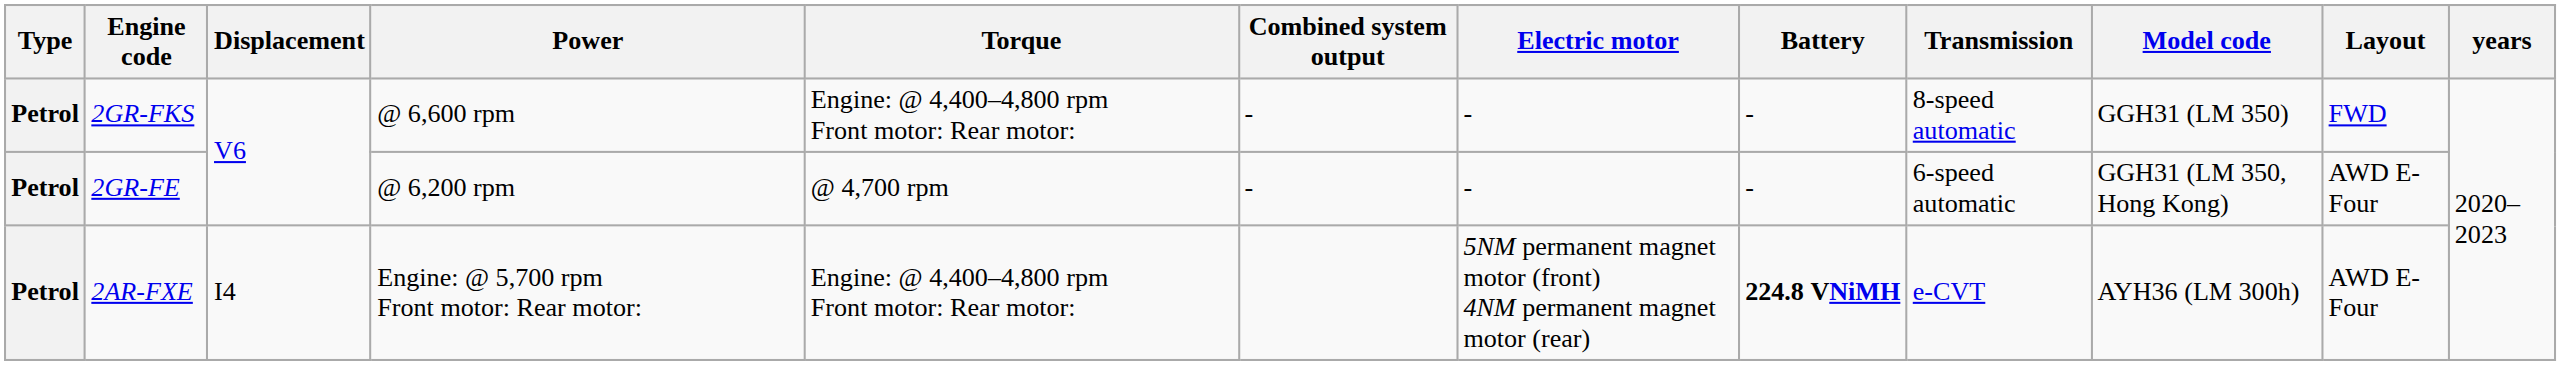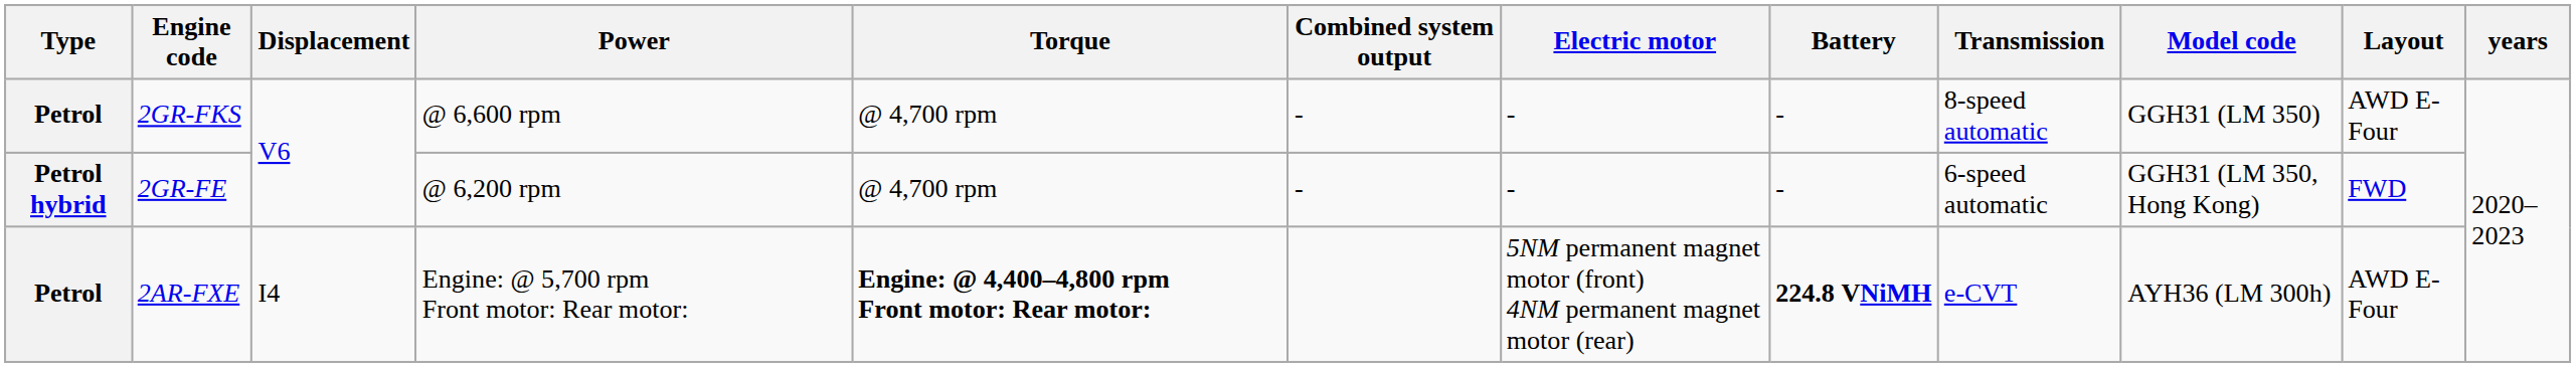2GR-FKS | Torque: Engine: @ 4,400–4,800 rpm Front motor: Rear motor: -> @ 4,700 rpm
2GR-FKS | Layout: FWD -> AWD E-Four
2GR-FE | Type: Petrol -> Petrol hybrid
2GR-FE | Layout: AWD E-Four -> FWD
2AR-FXE | Torque: normal -> bold
